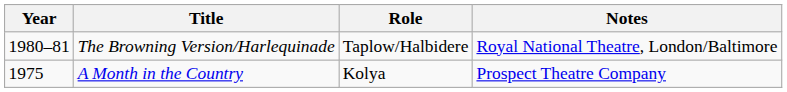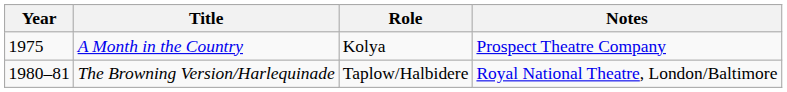rows swapped: A Month in the Country <-> The Browning Version/Harlequinade
